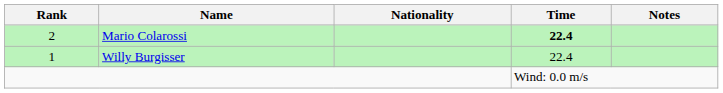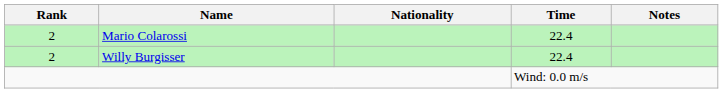Mario Colarossi | Time: bold -> normal
Willy Burgisser | Rank: 1 -> 2
